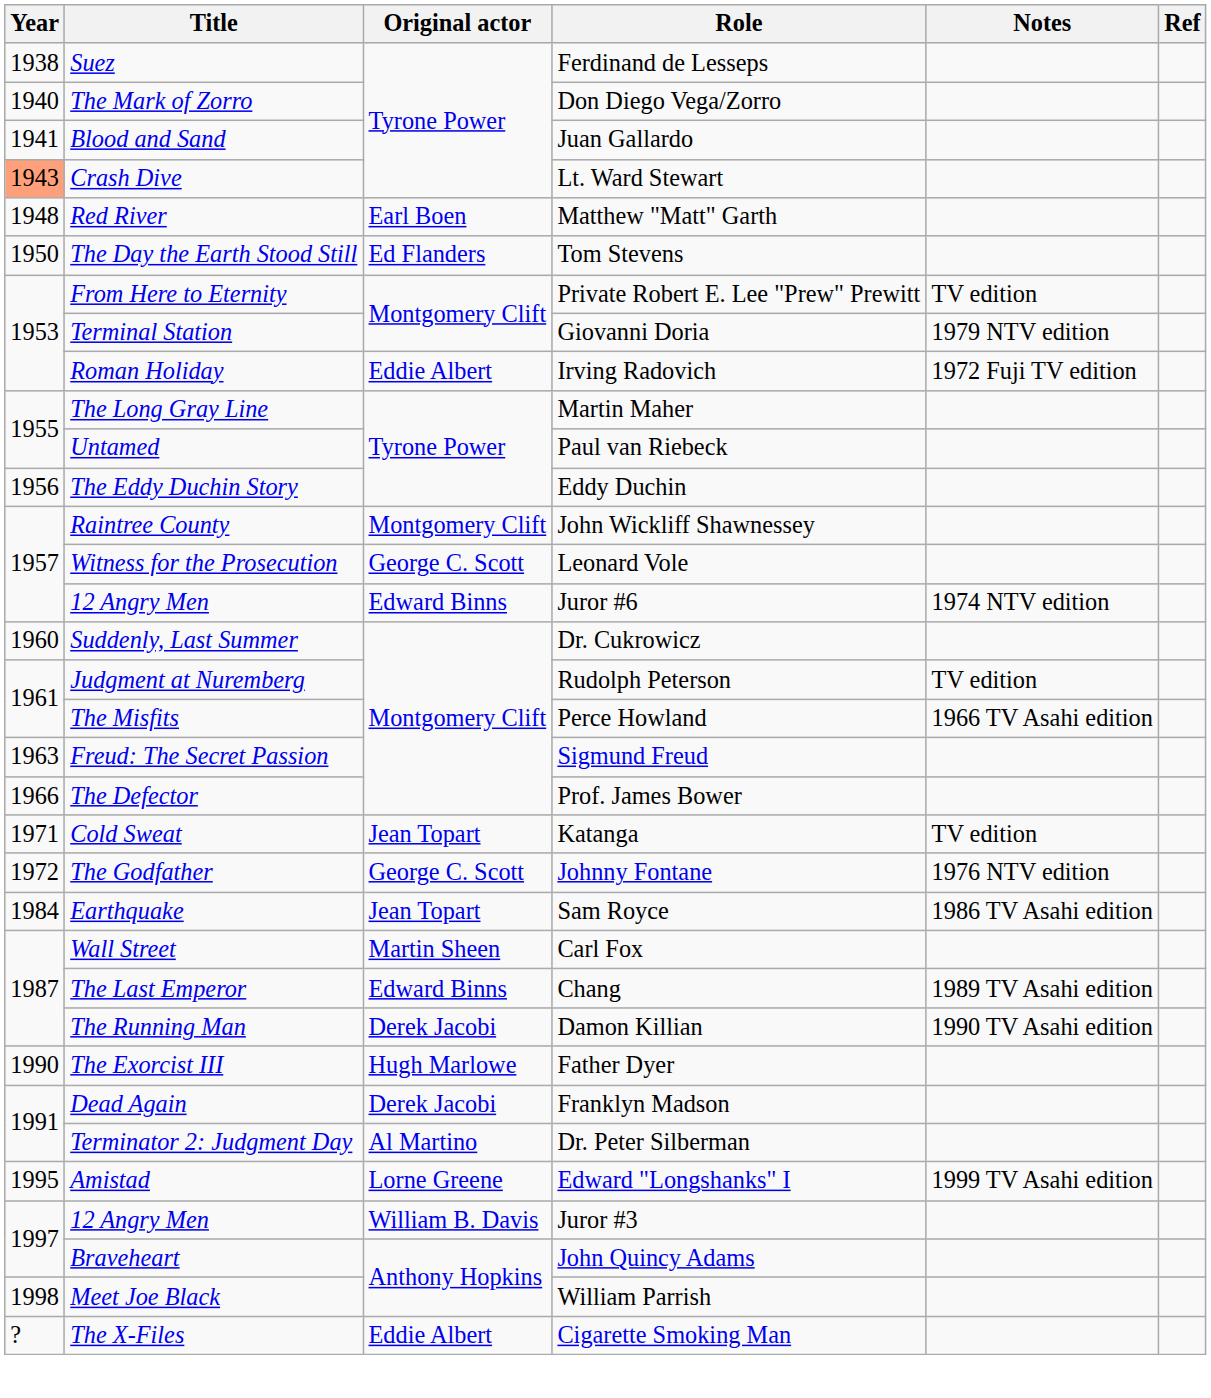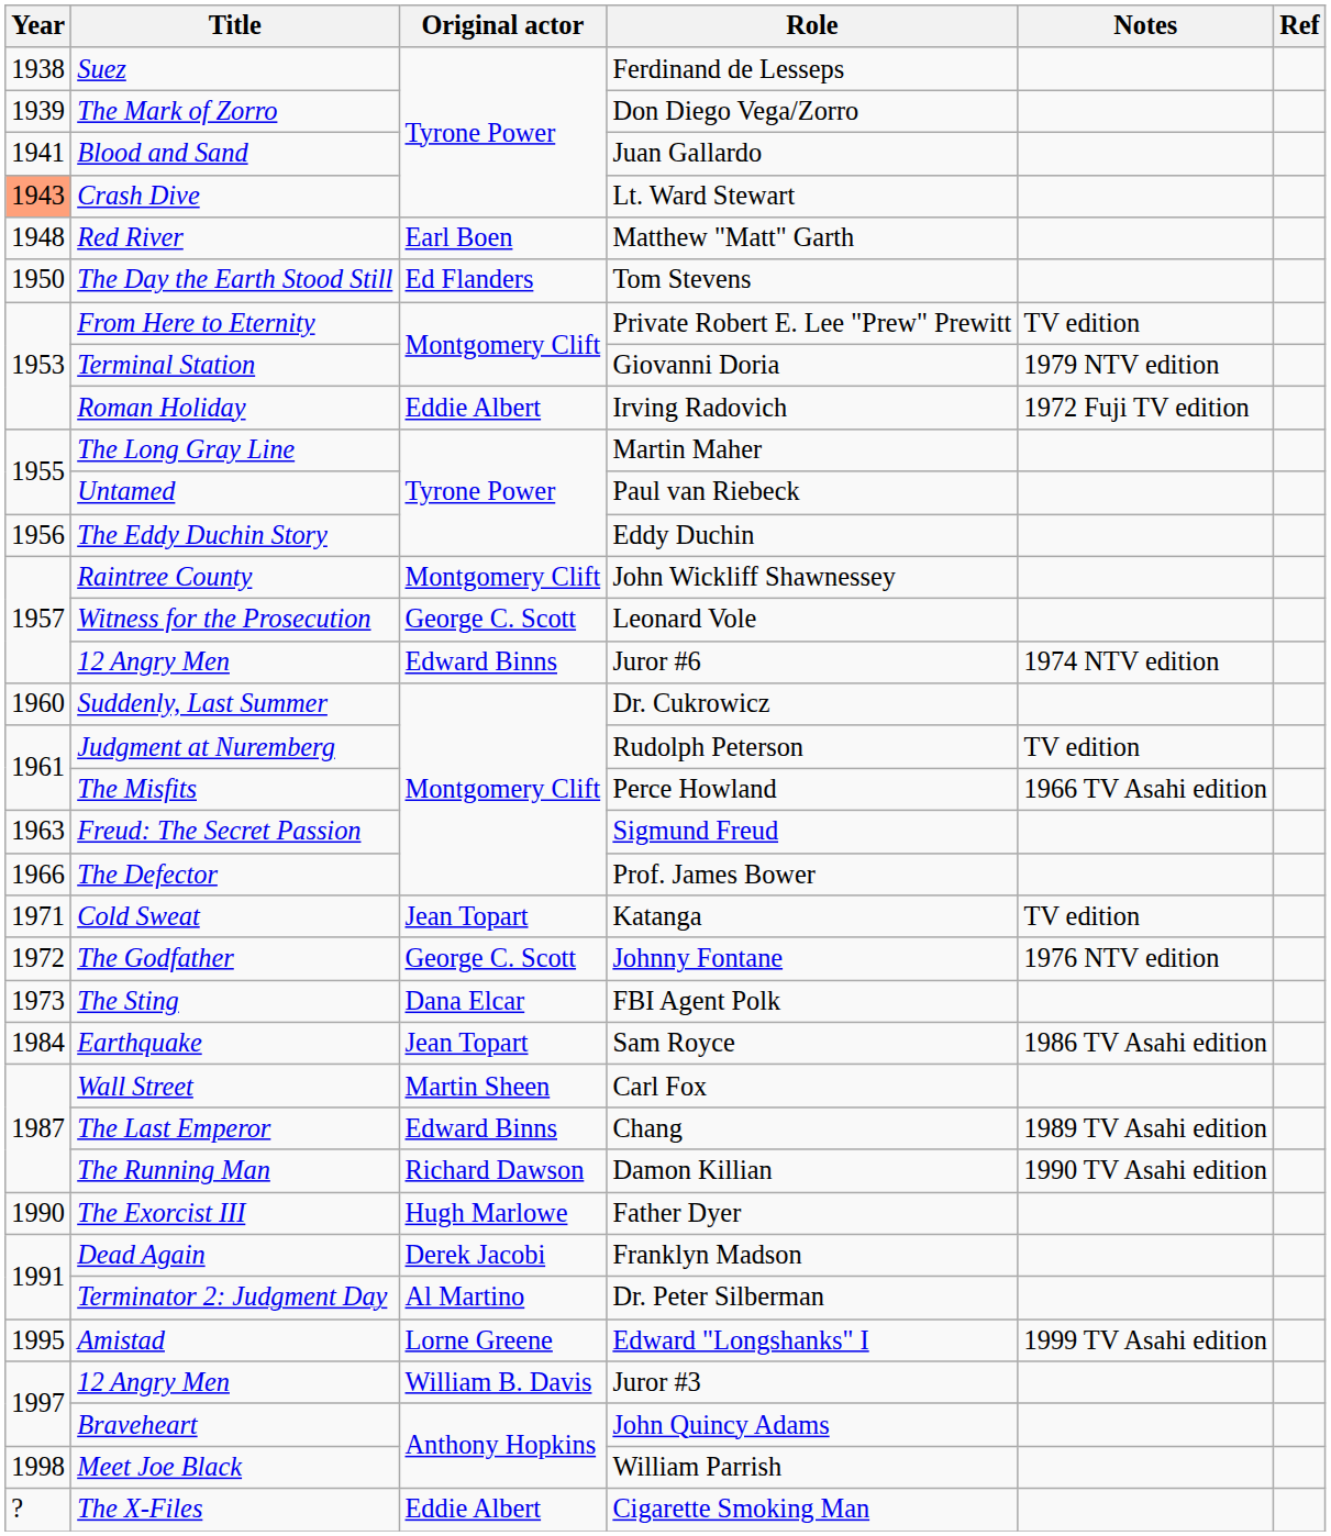Don Diego Vega/Zorro | Year: 1940 -> 1939
+ row: 1973 | The Sting | Dana Elcar | FBI Agent Polk
Damon Killian | Original actor: Derek Jacobi -> Richard Dawson
